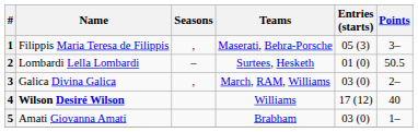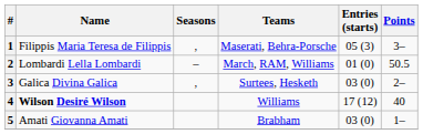2 | Teams: Surtees, Hesketh -> March, RAM, Williams
3 | Teams: March, RAM, Williams -> Surtees, Hesketh
